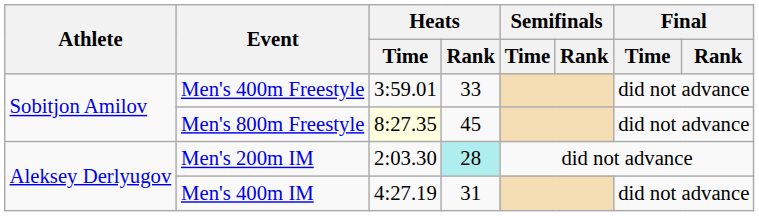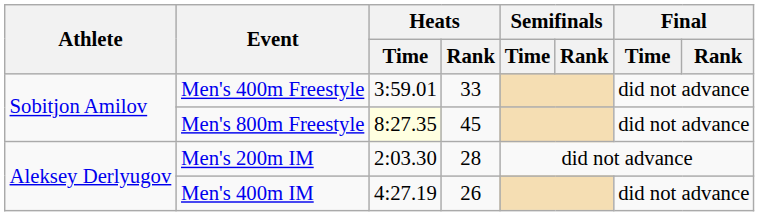Men's 200m IM | Heats / Rank: paleturquoise background -> no background
Men's 400m IM | Heats / Rank: 31 -> 26
